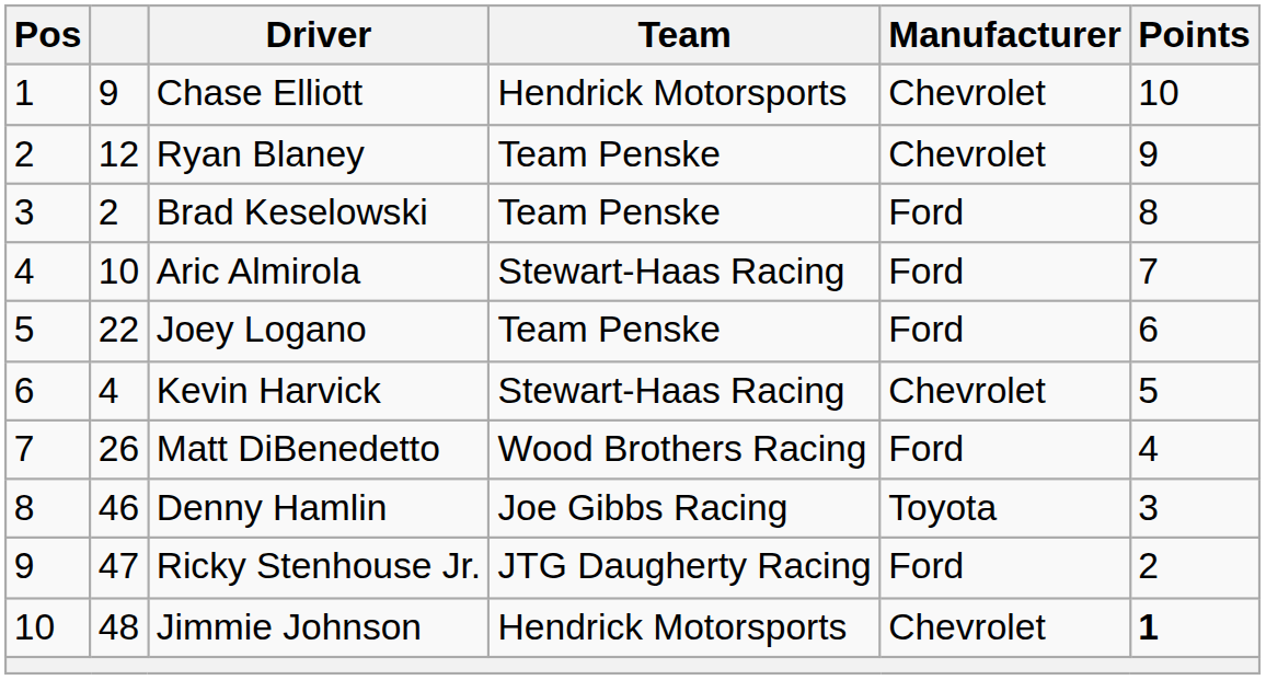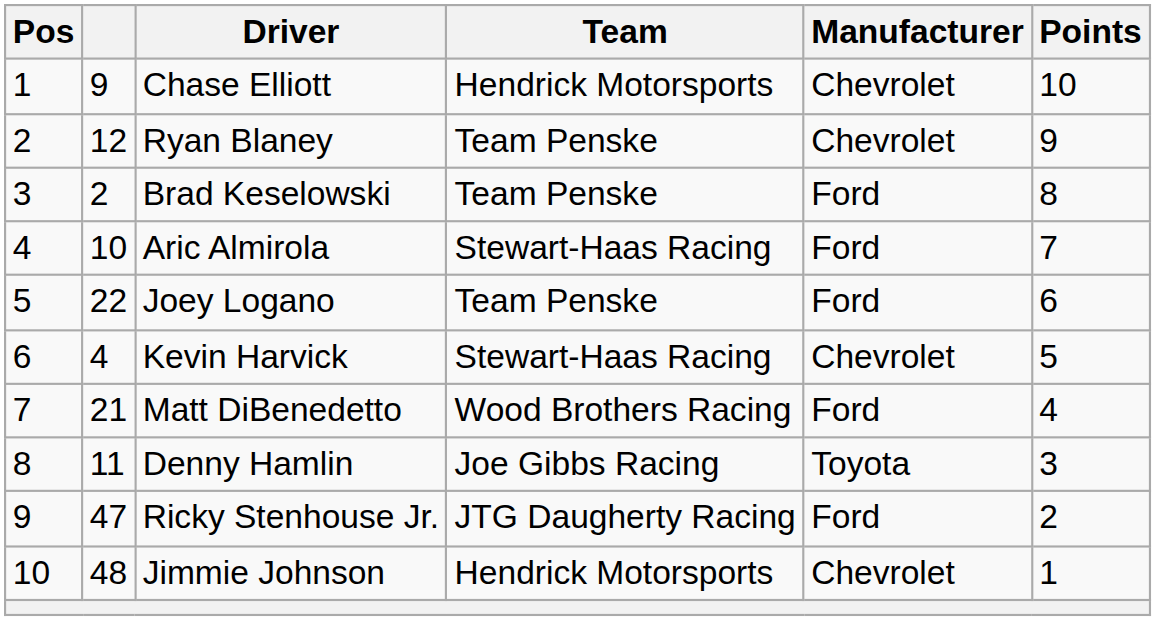Matt DiBenedetto | column 2: 26 -> 21
Denny Hamlin | column 2: 46 -> 11
Jimmie Johnson | Points: bold -> normal
